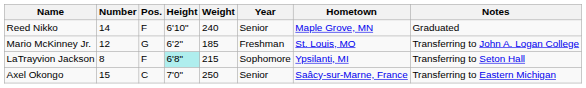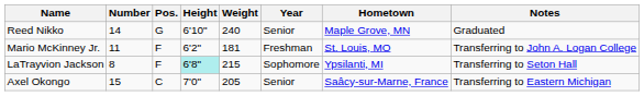Reed Nikko | Pos.: F -> G
Mario McKinney Jr. | Number: 12 -> 11
Mario McKinney Jr. | Pos.: G -> F
Mario McKinney Jr. | Weight: 185 -> 181
Axel Okongo | Weight: 250 -> 205
